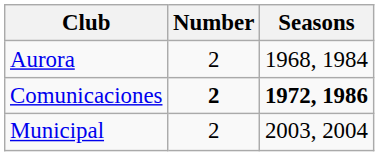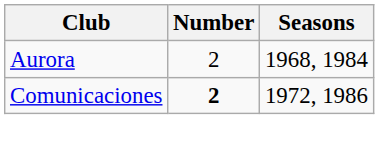Comunicaciones | Seasons: bold -> normal
- row: Municipal | 2 | 2003, 2004
